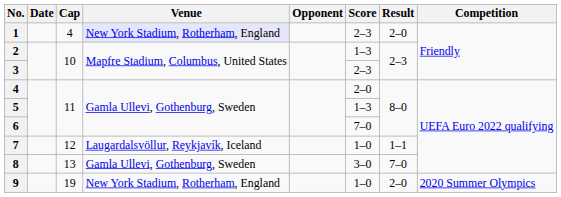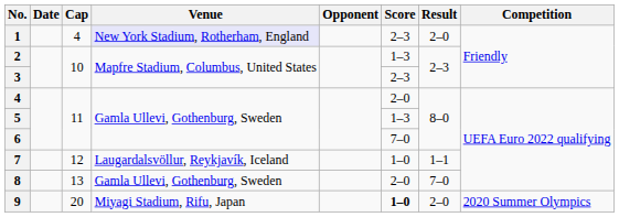8 | Score: 3–0 -> 2–0
9 | Cap: 19 -> 20
9 | Venue: New York Stadium, Rotherham, England -> Miyagi Stadium, Rifu, Japan
9 | Score: normal -> bold
